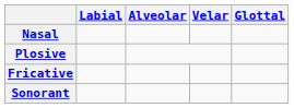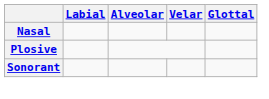- row: Fricative
